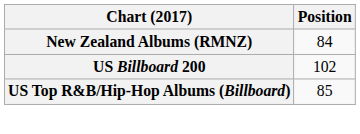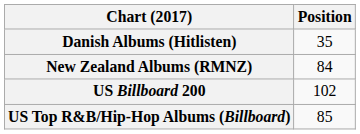+ row: Danish Albums (Hitlisten) | 35
